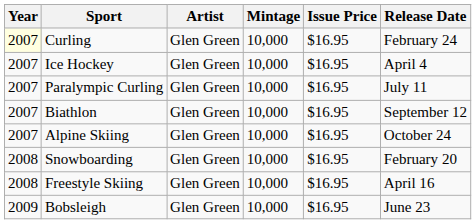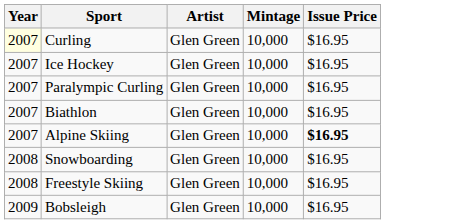- column: Release Date | February 24 | April 4 | July 11 | September 12 | October 24 | February 20 | April 16 | June 23
Alpine Skiing | Issue Price: normal -> bold
